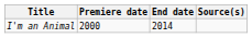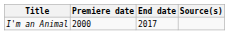I'm an Animal | End date: 2014 -> 2017
